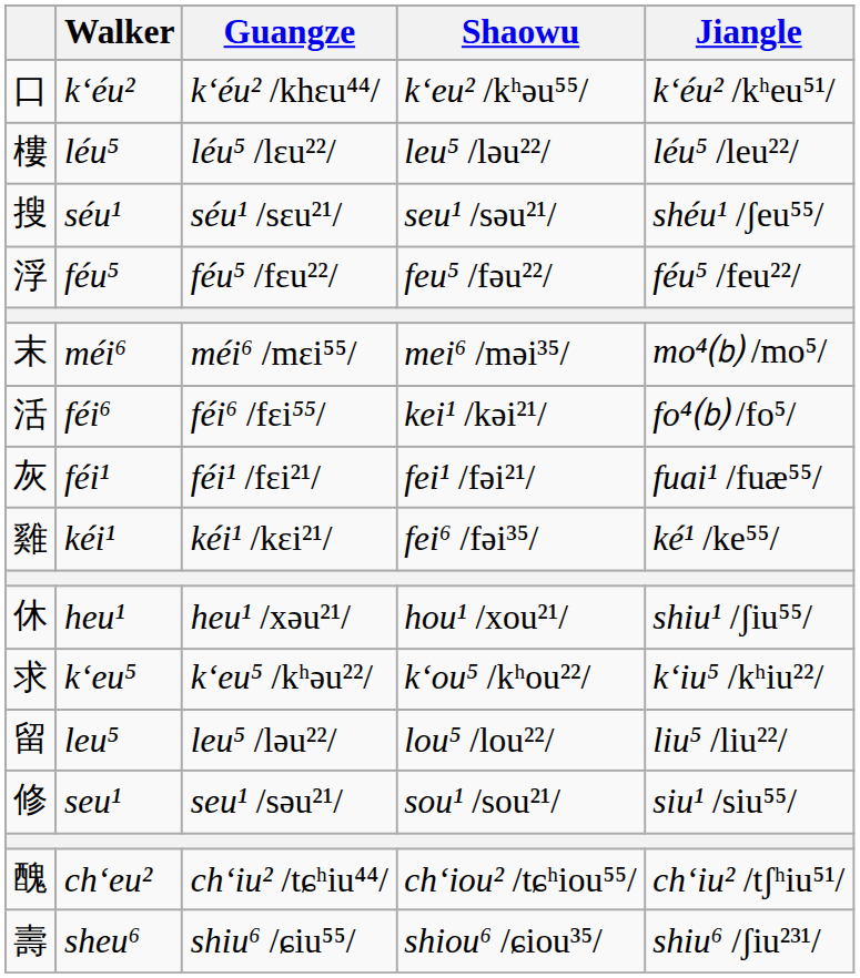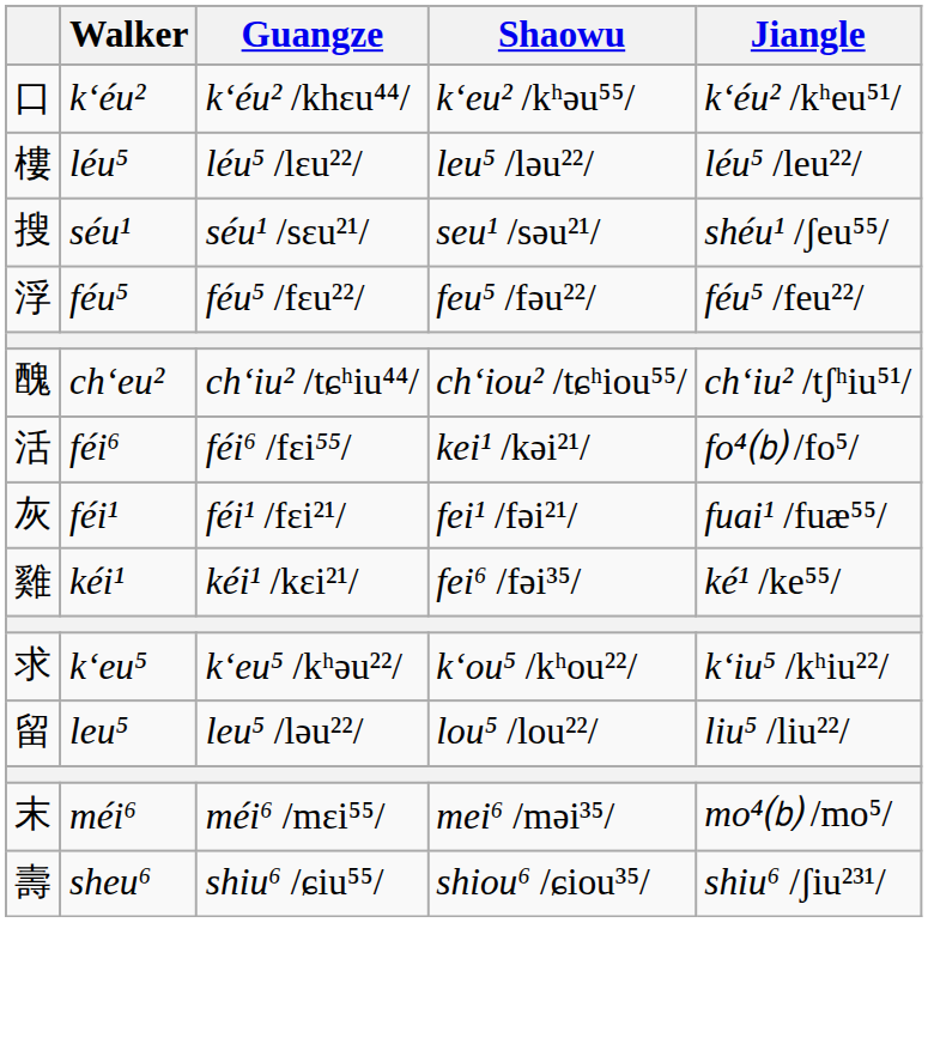rows swapped: méi⁶ <-> chʻeu²
- row: 休 | heu¹ | heu¹ /xəu²¹/ | hou¹ /xou²¹/ | shiu¹ /ʃiu⁵⁵/
- row: 修 | seu¹ | seu¹ /səu²¹/ | sou¹ /sou²¹/ | siu¹ /siu⁵⁵/
